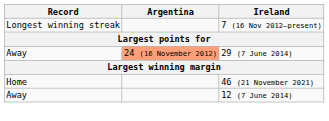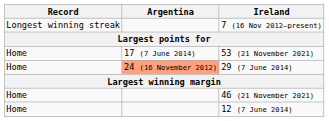+ row: Home | 17 (7 June 2014) | 53 (21 November 2021)
29 (7 June 2014) | Record: Away -> Home
12 (7 June 2014) | Record: Away -> Home
